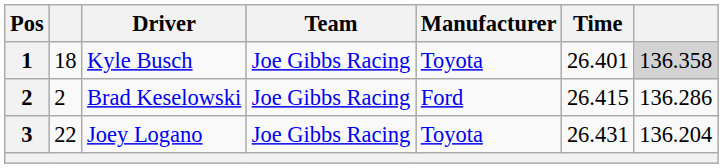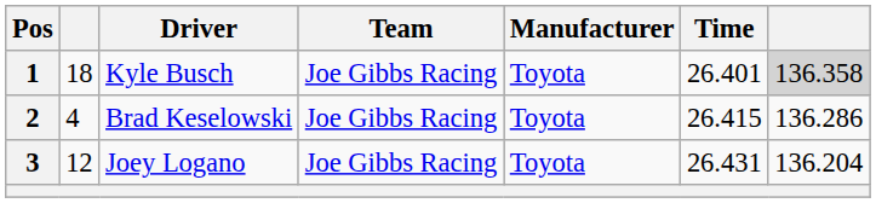Brad Keselowski | column 2: 2 -> 4
Brad Keselowski | Manufacturer: Ford -> Toyota
Joey Logano | column 2: 22 -> 12
